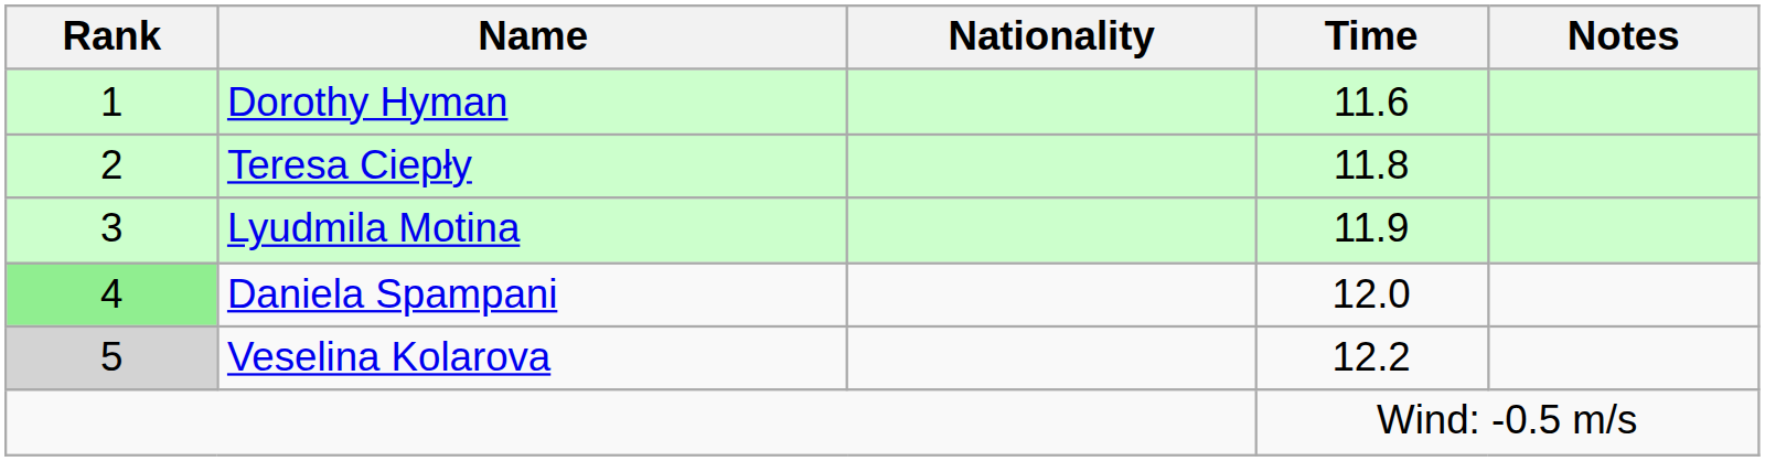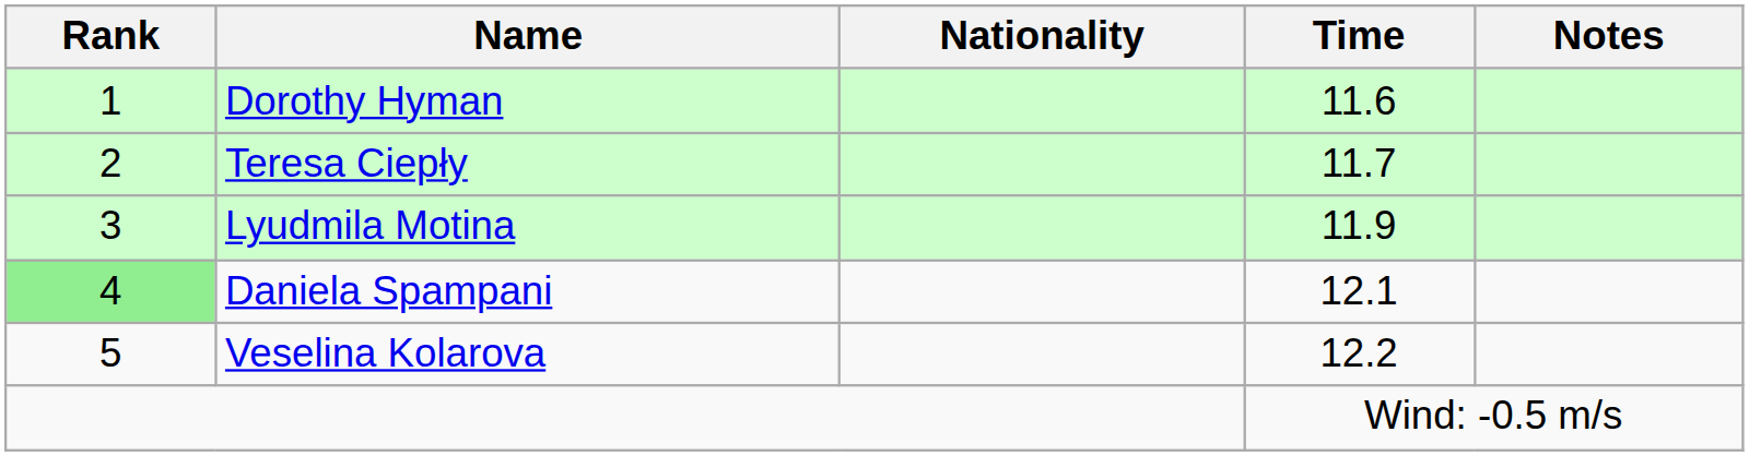Teresa Ciepły | Time: 11.8 -> 11.7
Daniela Spampani | Time: 12.0 -> 12.1
Veselina Kolarova | Rank: lightgrey background -> no background
